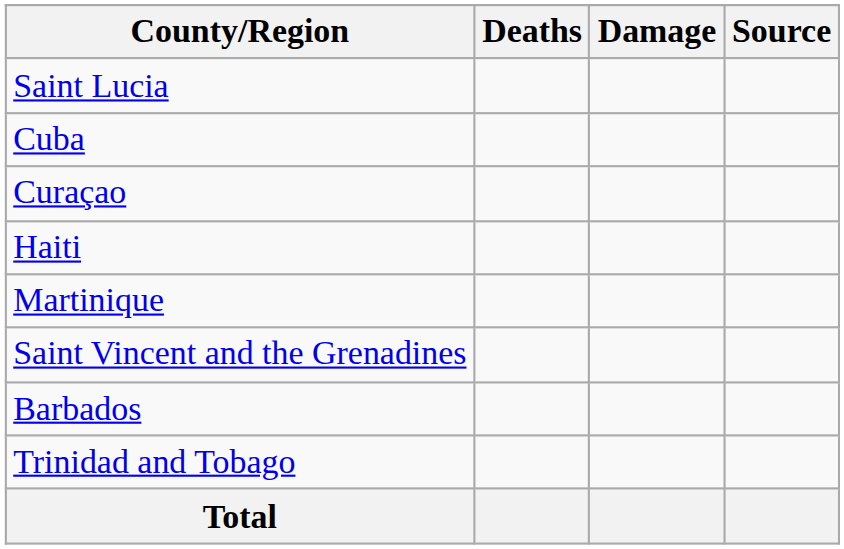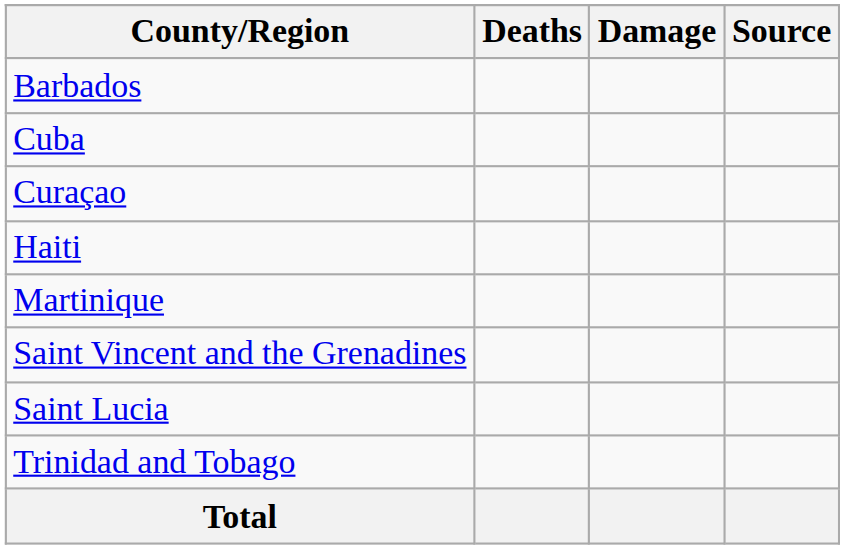rows swapped: Barbados <-> Saint Lucia
